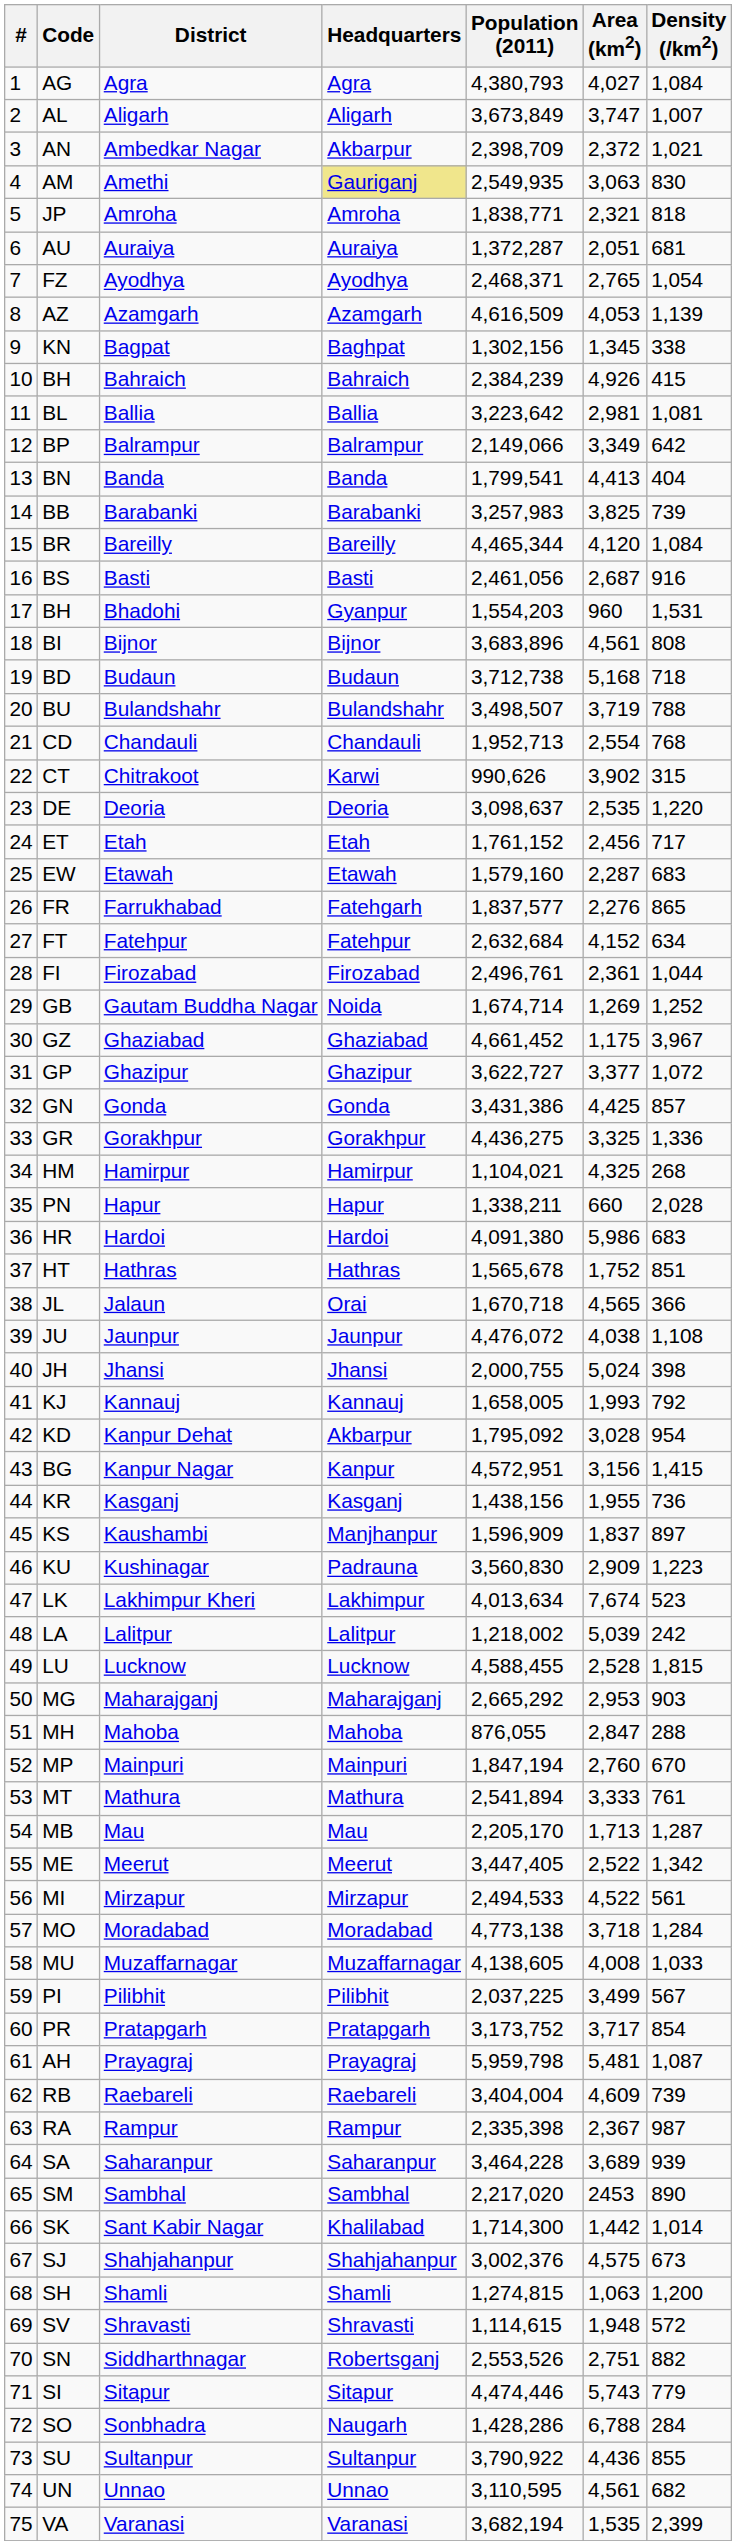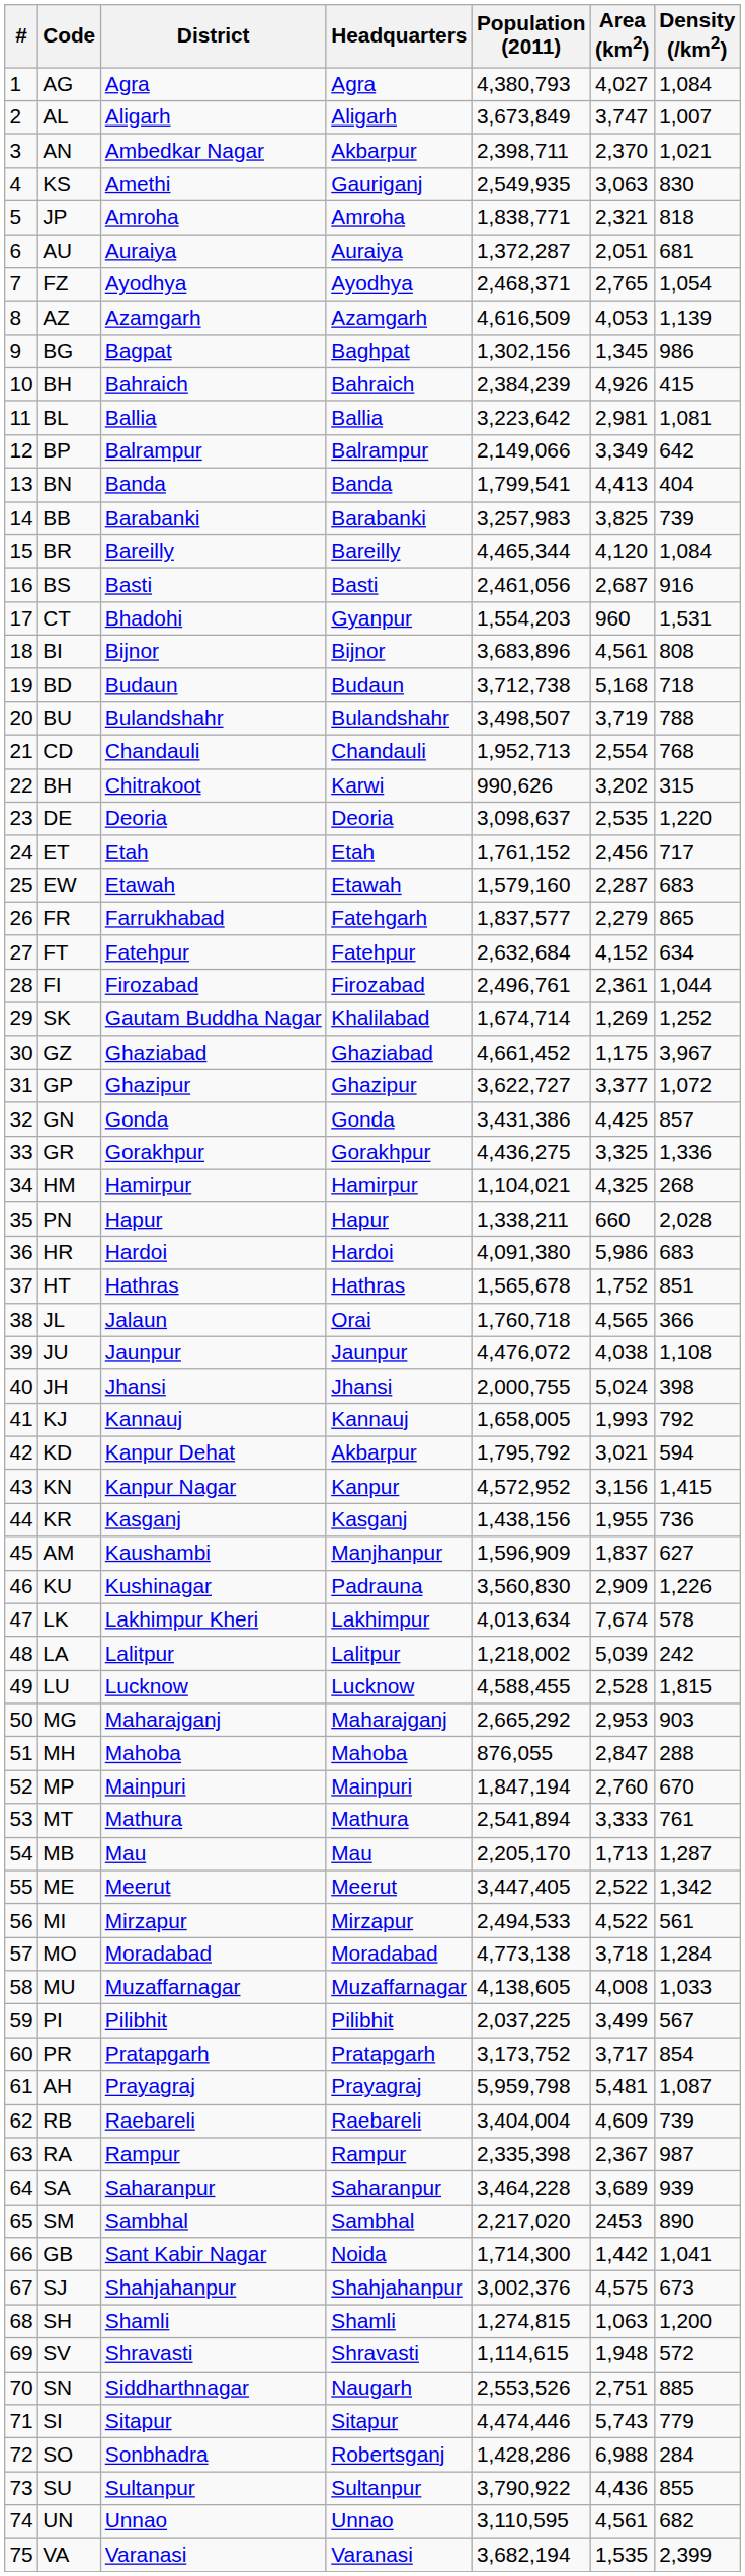Ambedkar Nagar | Population (2011): 2,398,709 -> 2,398,711
Ambedkar Nagar | Area (km2): 2,372 -> 2,370
Amethi | Code: AM -> KS
Amethi | Headquarters: khaki background -> no background
Bagpat | Code: KN -> BG
Bagpat | Density (/km2): 338 -> 986
Bhadohi | Code: BH -> CT
Chitrakoot | Code: CT -> BH
Chitrakoot | Area (km2): 3,902 -> 3,202
Farrukhabad | Area (km2): 2,276 -> 2,279
Gautam Buddha Nagar | Code: GB -> SK
Gautam Buddha Nagar | Headquarters: Noida -> Khalilabad
Jalaun | Population (2011): 1,670,718 -> 1,760,718
Kanpur Dehat | Population (2011): 1,795,092 -> 1,795,792
Kanpur Dehat | Area (km2): 3,028 -> 3,021
Kanpur Dehat | Density (/km2): 954 -> 594
Kanpur Nagar | Code: BG -> KN
Kanpur Nagar | Population (2011): 4,572,951 -> 4,572,952
Kaushambi | Code: KS -> AM
Kaushambi | Density (/km2): 897 -> 627
Kushinagar | Density (/km2): 1,223 -> 1,226
Lakhimpur Kheri | Density (/km2): 523 -> 578
Sant Kabir Nagar | Code: SK -> GB
Sant Kabir Nagar | Headquarters: Khalilabad -> Noida
Sant Kabir Nagar | Density (/km2): 1,014 -> 1,041
Siddharthnagar | Headquarters: Robertsganj -> Naugarh
Siddharthnagar | Density (/km2): 882 -> 885
Sonbhadra | Headquarters: Naugarh -> Robertsganj
Sonbhadra | Area (km2): 6,788 -> 6,988
